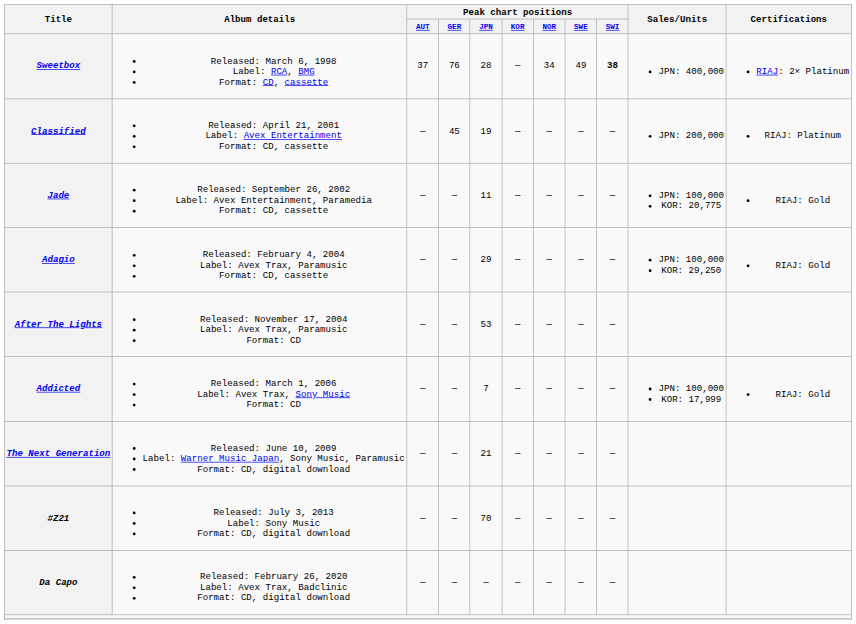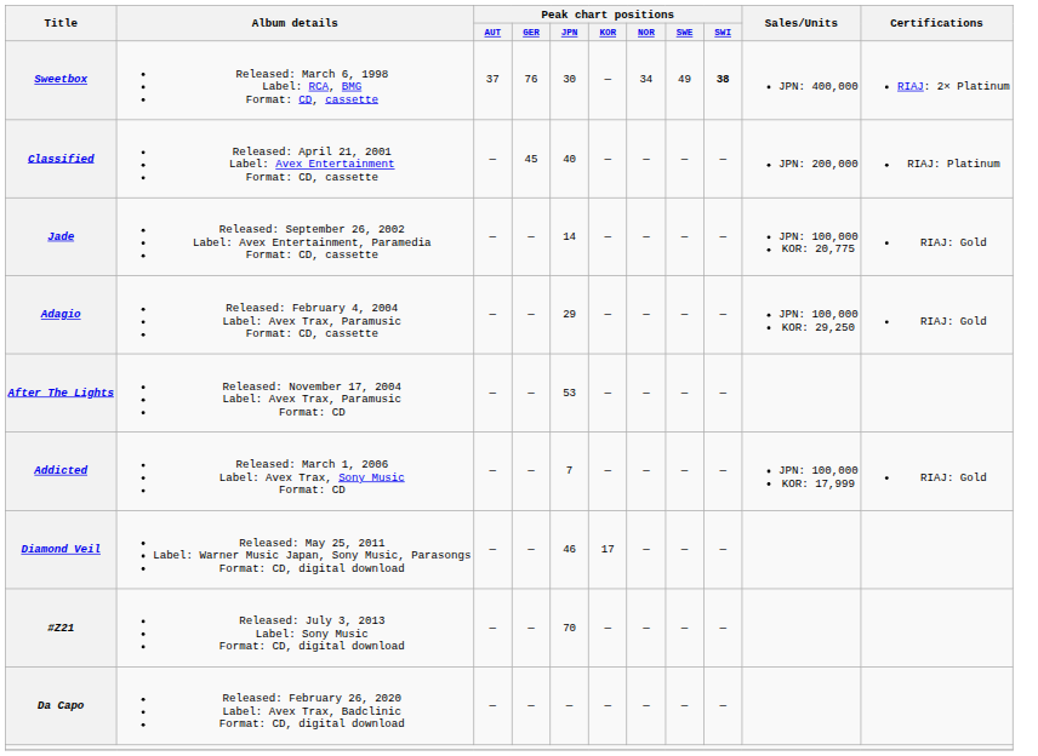Sweetbox | Peak chart positions / JPN: 28 -> 30
Classified | Peak chart positions / JPN: 19 -> 40
Jade | Peak chart positions / JPN: 11 -> 14
- row: The Next Generation | Released: June 10, 2009 Label: Warner Music Japan, Sony Music, Paramusic Format: CD, digital download | — | — | 21 | — | — | — | —
+ row: Diamond Veil | Released: May 25, 2011 Label: Warner Music Japan, Sony Music, Parasongs Format: CD, digital download | — | — | 46 | 17 | — | — | —
